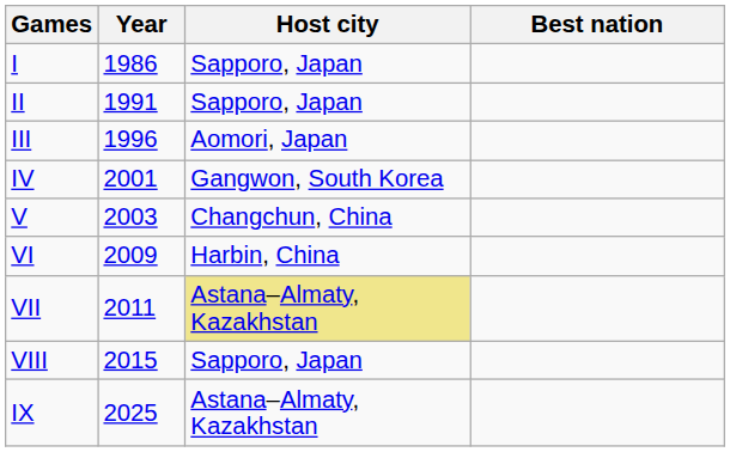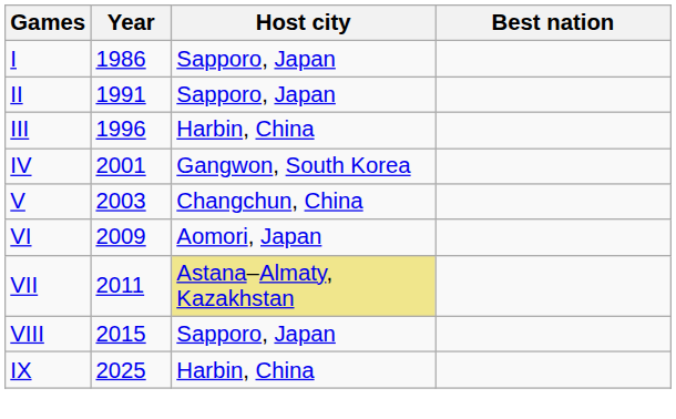III | Host city: Aomori, Japan -> Harbin, China
VI | Host city: Harbin, China -> Aomori, Japan
IX | Host city: Astana–Almaty, Kazakhstan -> Harbin, China
